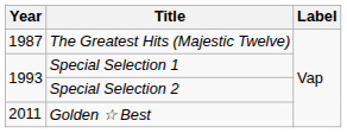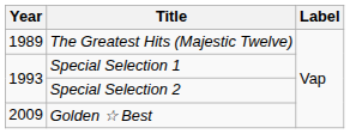The Greatest Hits (Majestic Twelve) | Year: 1987 -> 1989
Golden ☆ Best | Year: 2011 -> 2009
